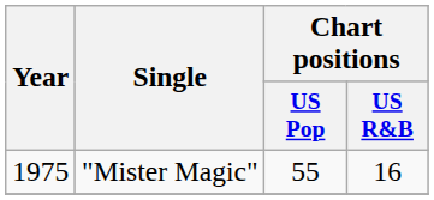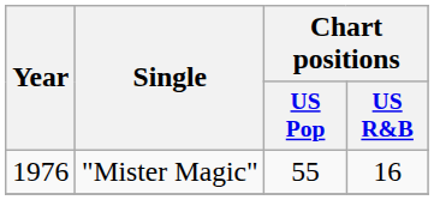"Mister Magic" | Year: 1975 -> 1976
